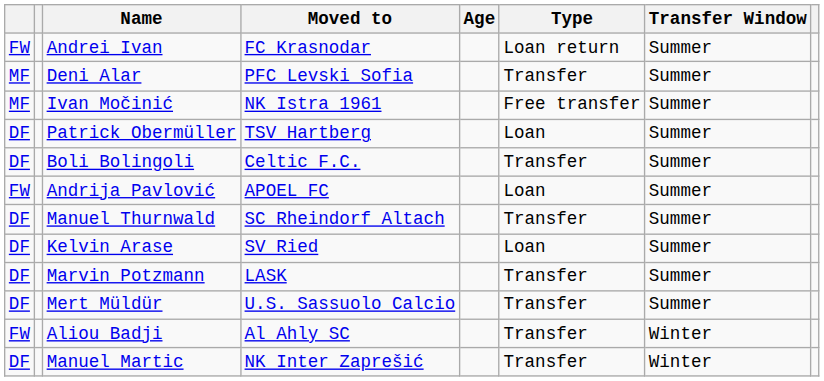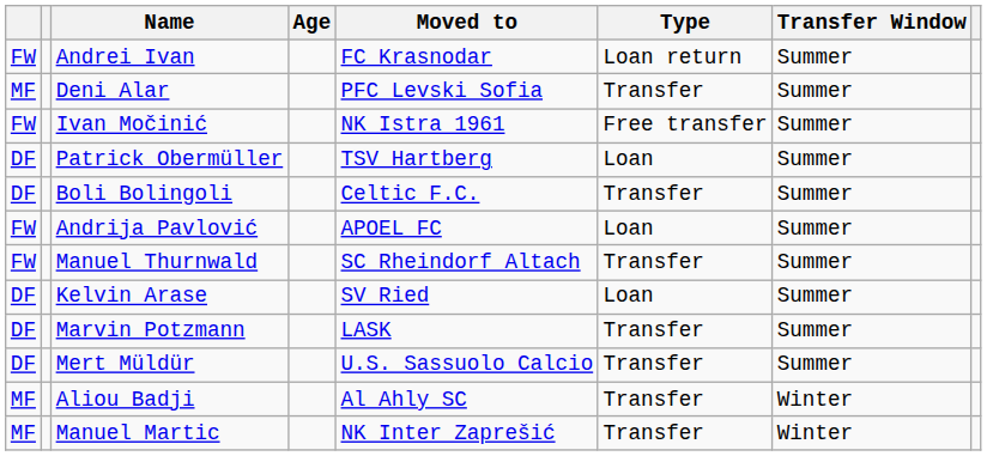columns swapped: Age <-> Moved to
Ivan Močinić | column 1: MF -> FW
Manuel Thurnwald | column 1: DF -> FW
Aliou Badji | column 1: FW -> MF
Manuel Martic | column 1: DF -> MF
